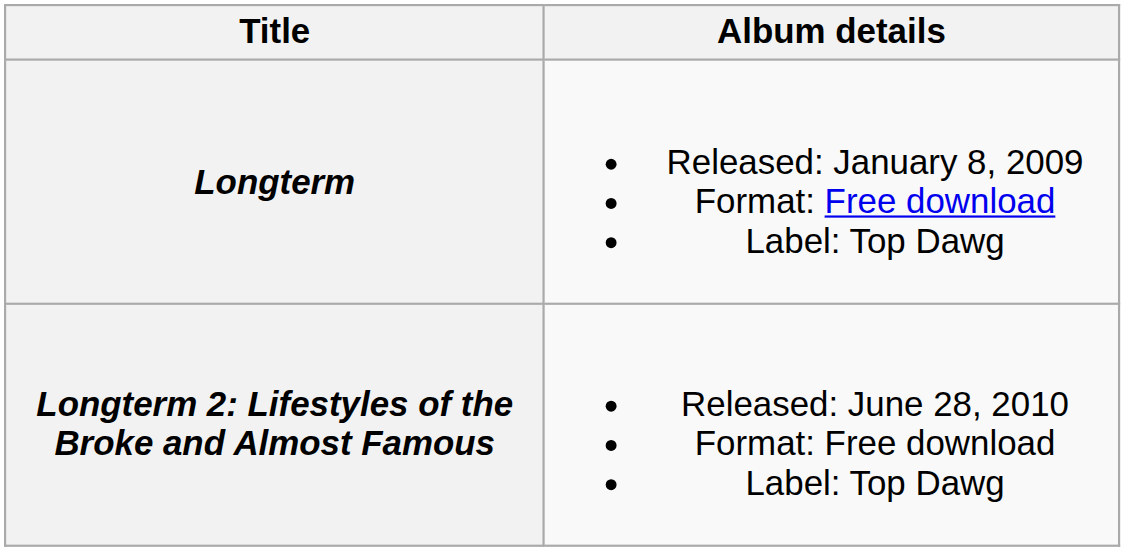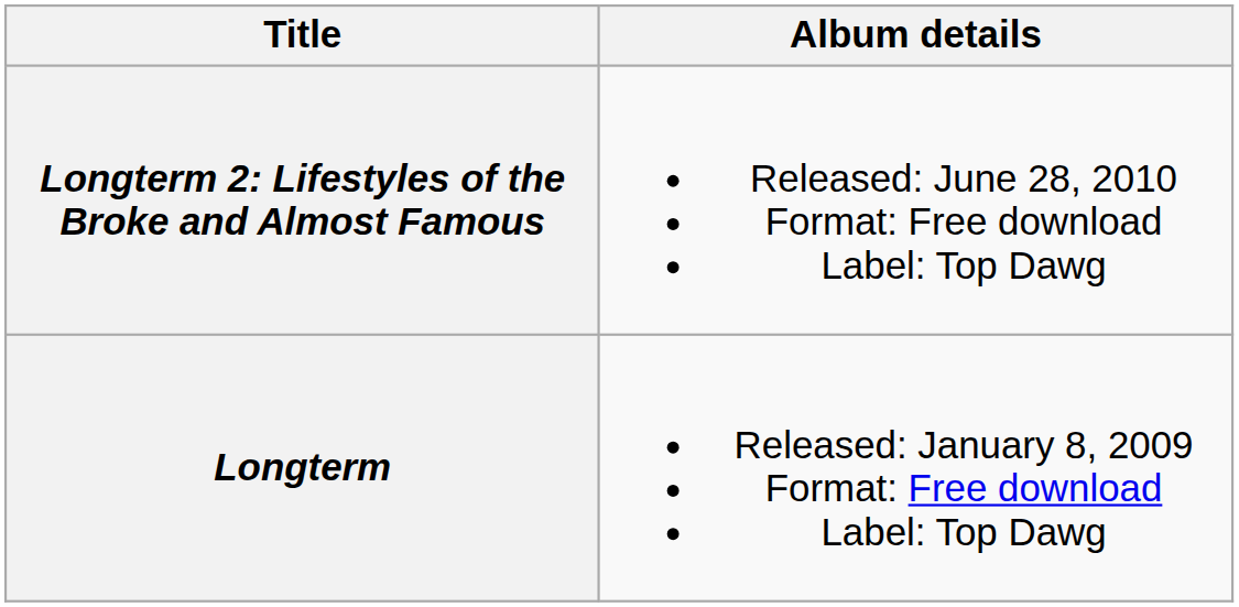rows swapped: Longterm <-> Longterm 2: Lifestyles of the Broke and Almost Famous
